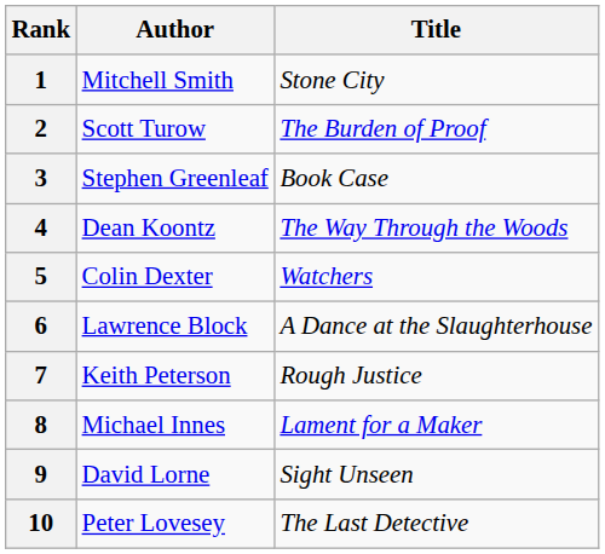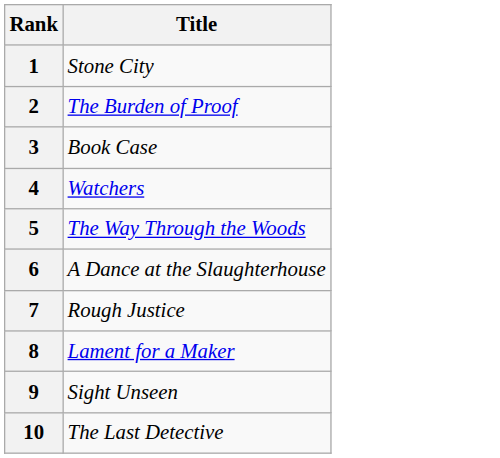- column: Author | Mitchell Smith | Scott Turow | Stephen Greenleaf | Dean Koontz | Colin Dexter | Lawrence Block | Keith Peterson | Michael Innes | David Lorne | Peter Lovesey
4 | Title: The Way Through the Woods -> Watchers
5 | Title: Watchers -> The Way Through the Woods
